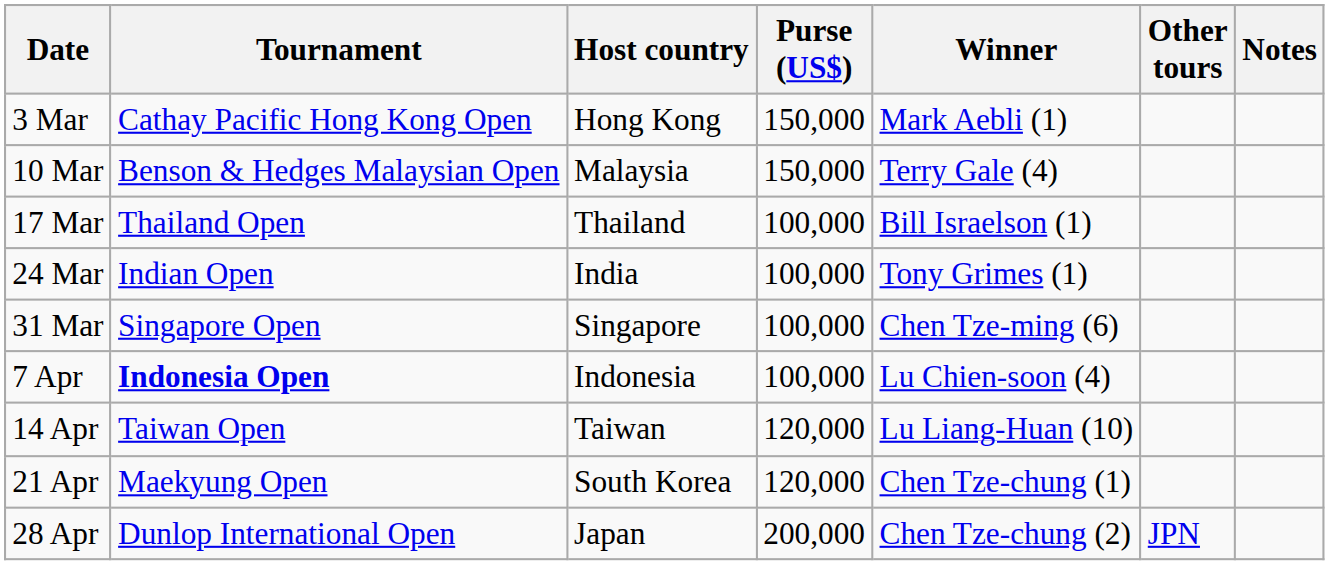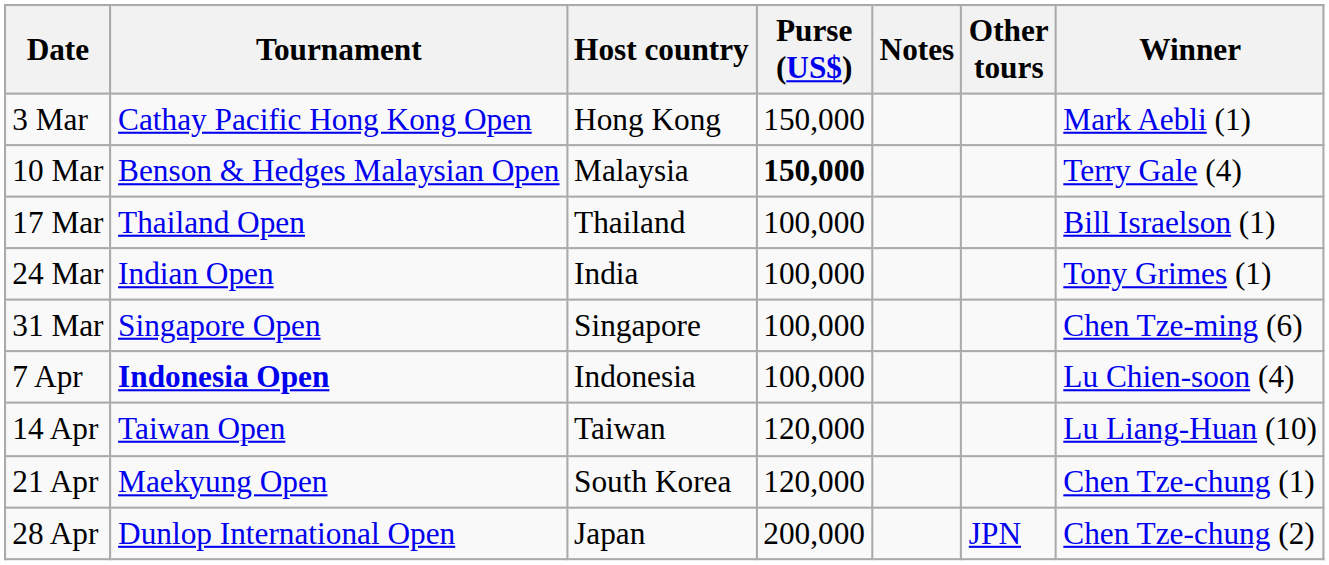columns swapped: Winner <-> Notes
10 Mar | Purse (US$): normal -> bold
